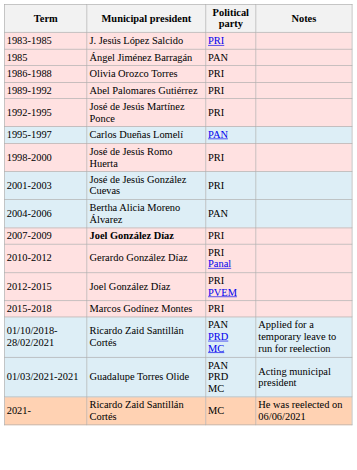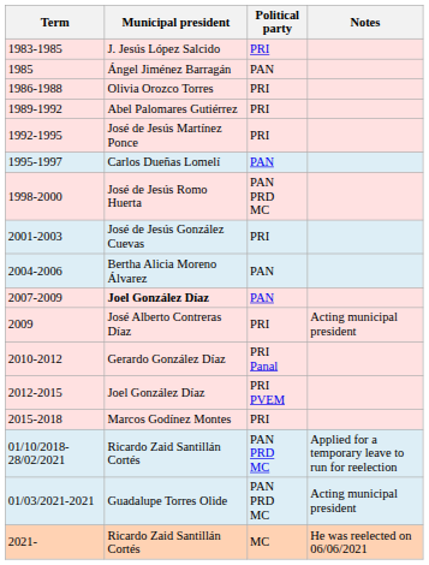1998-2000 | Political party: PRI -> PAN PRD MC
2007-2009 | Political party: PRI -> PAN
+ row: 2009 | José Alberto Contreras Díaz | PRI | Acting municipal president
